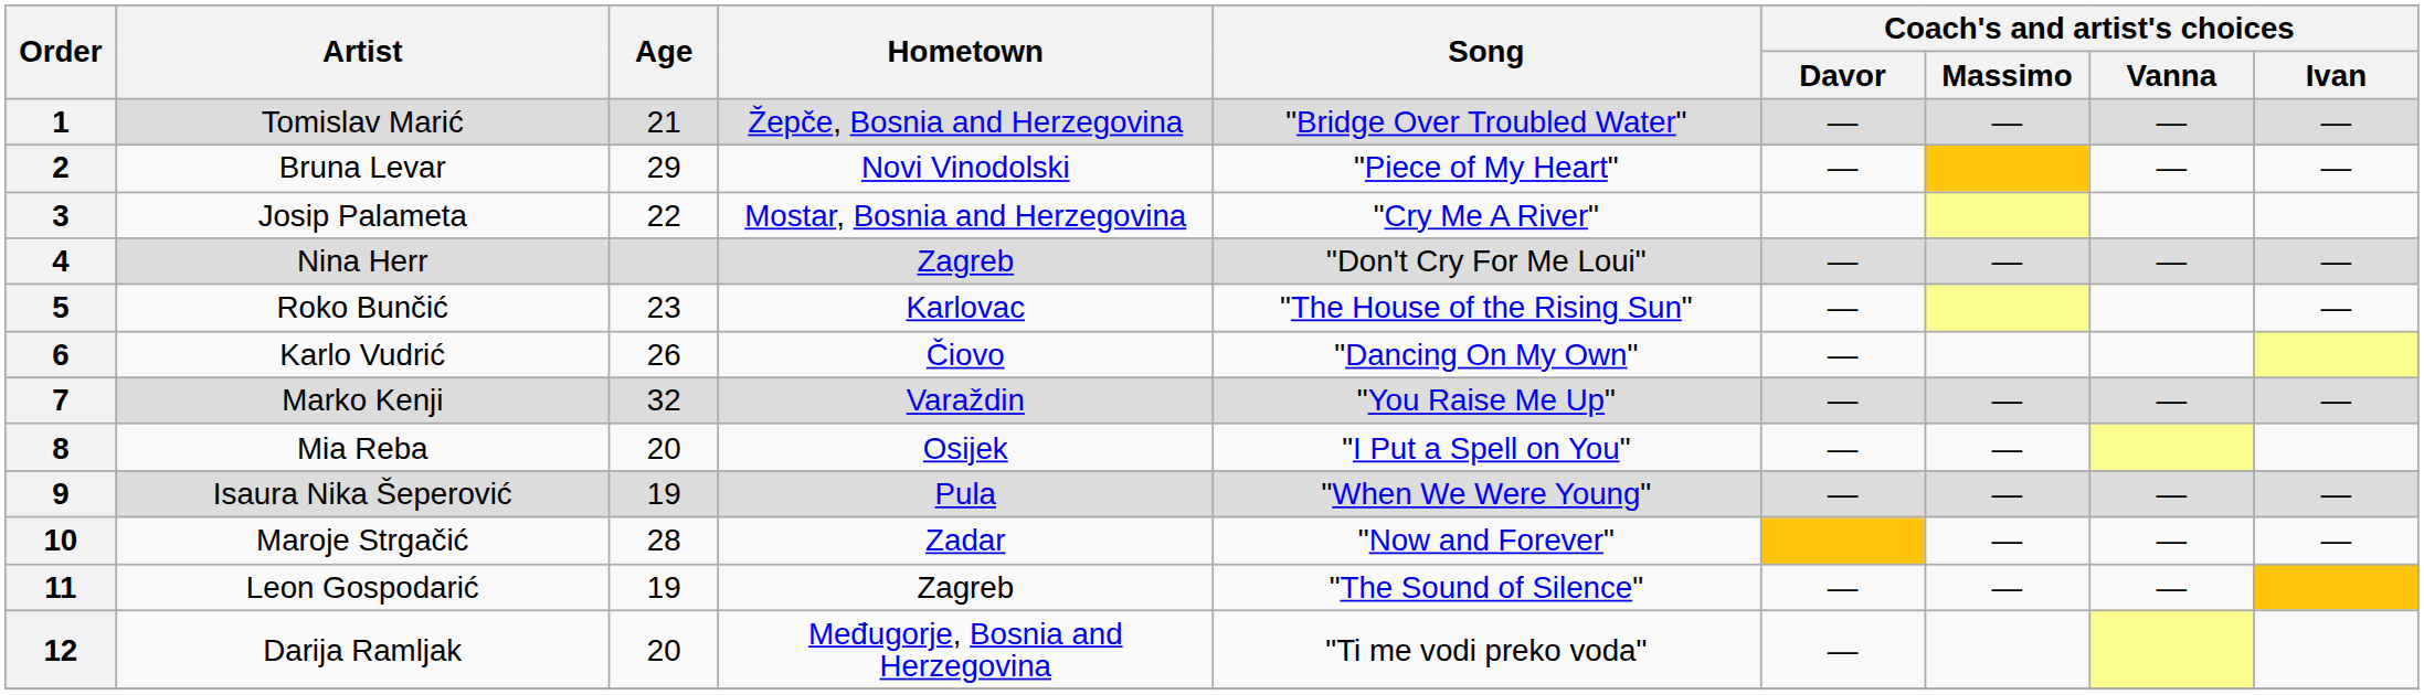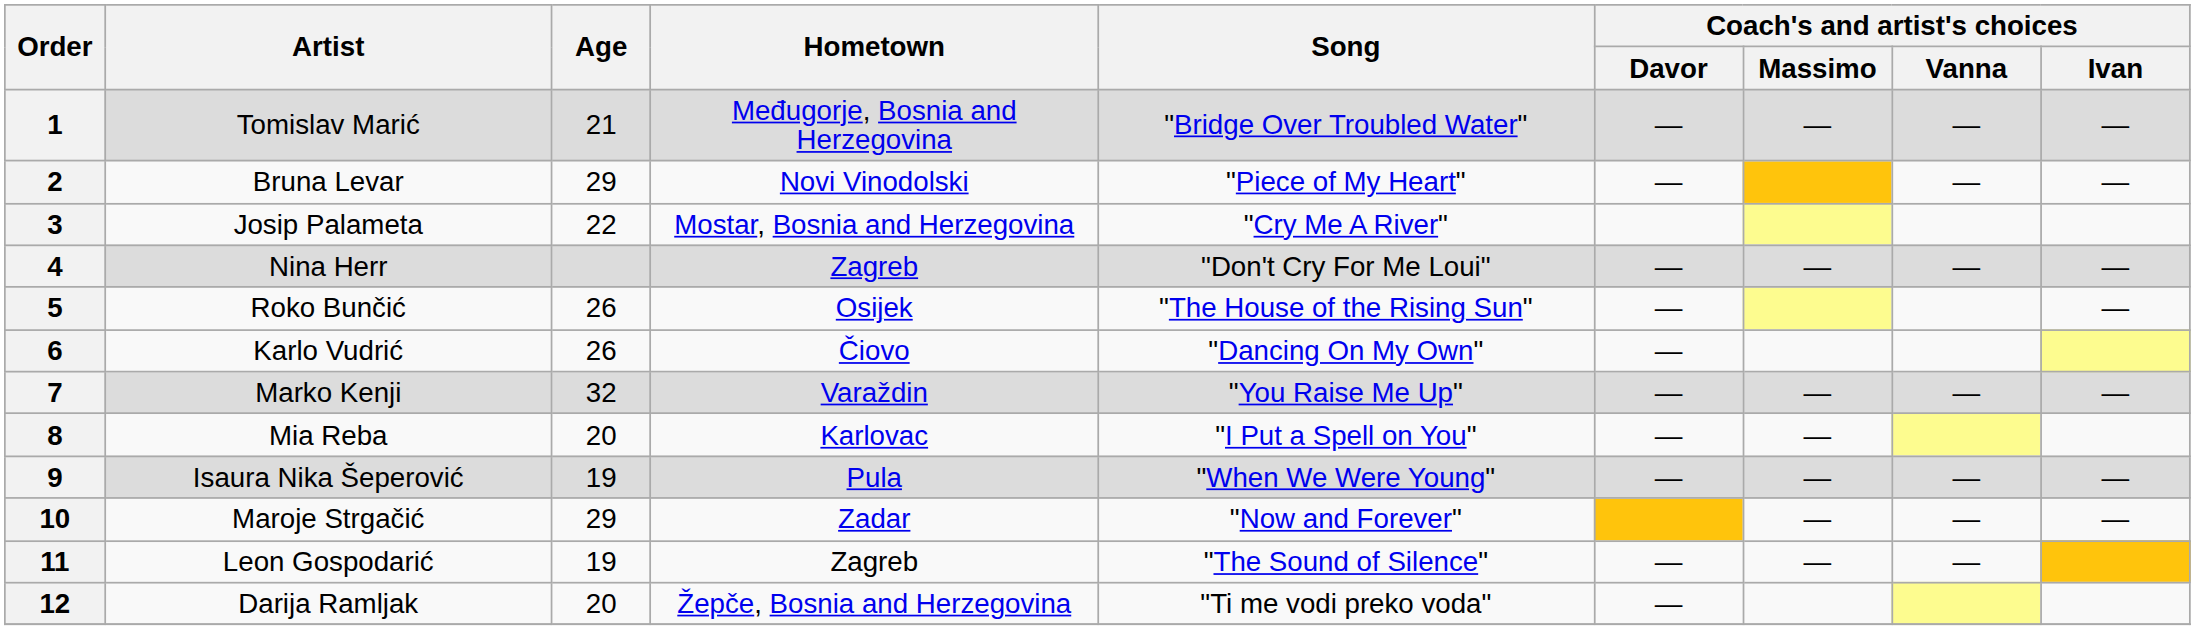1 | Hometown: Žepče, Bosnia and Herzegovina -> Međugorje, Bosnia and Herzegovina
5 | Age: 23 -> 26
5 | Hometown: Karlovac -> Osijek
8 | Hometown: Osijek -> Karlovac
10 | Age: 28 -> 29
12 | Hometown: Međugorje, Bosnia and Herzegovina -> Žepče, Bosnia and Herzegovina
